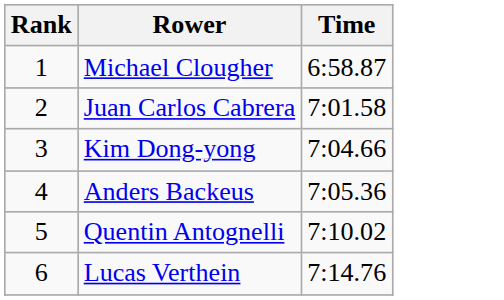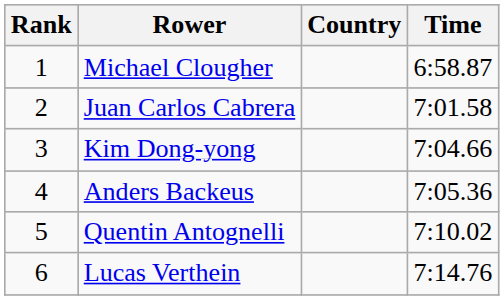+ column: Country
